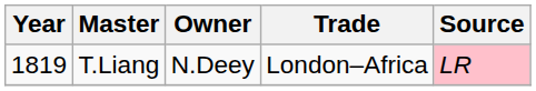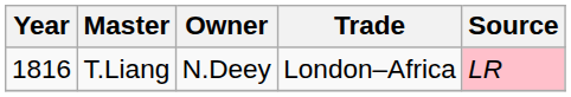T.Liang | Year: 1819 -> 1816
